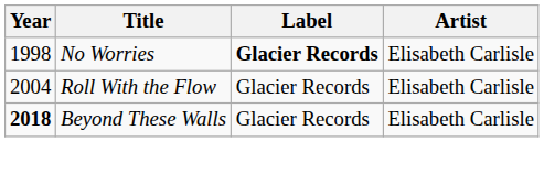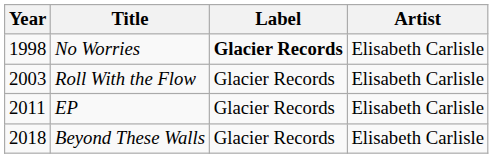Roll With the Flow | Year: 2004 -> 2003
+ row: 2011 | EP | Glacier Records | Elisabeth Carlisle
Beyond These Walls | Year: bold -> normal
